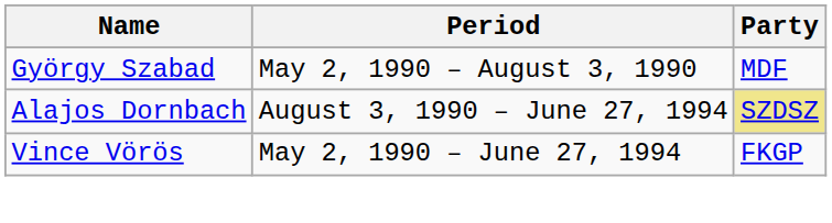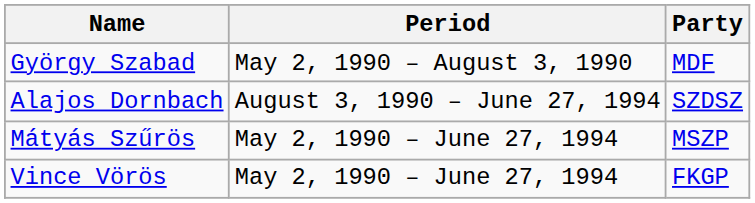Alajos Dornbach | Party: khaki background -> no background
+ row: Mátyás Szűrös | May 2, 1990 – June 27, 1994 | MSZP
